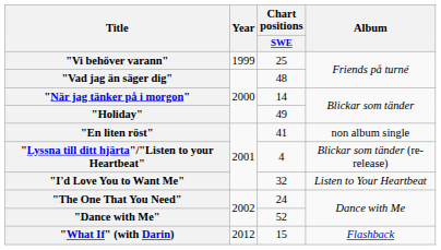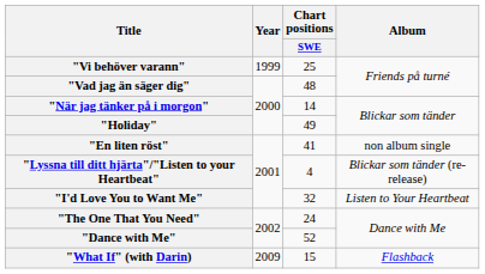"What If" (with Darin) | Year: 2012 -> 2009
